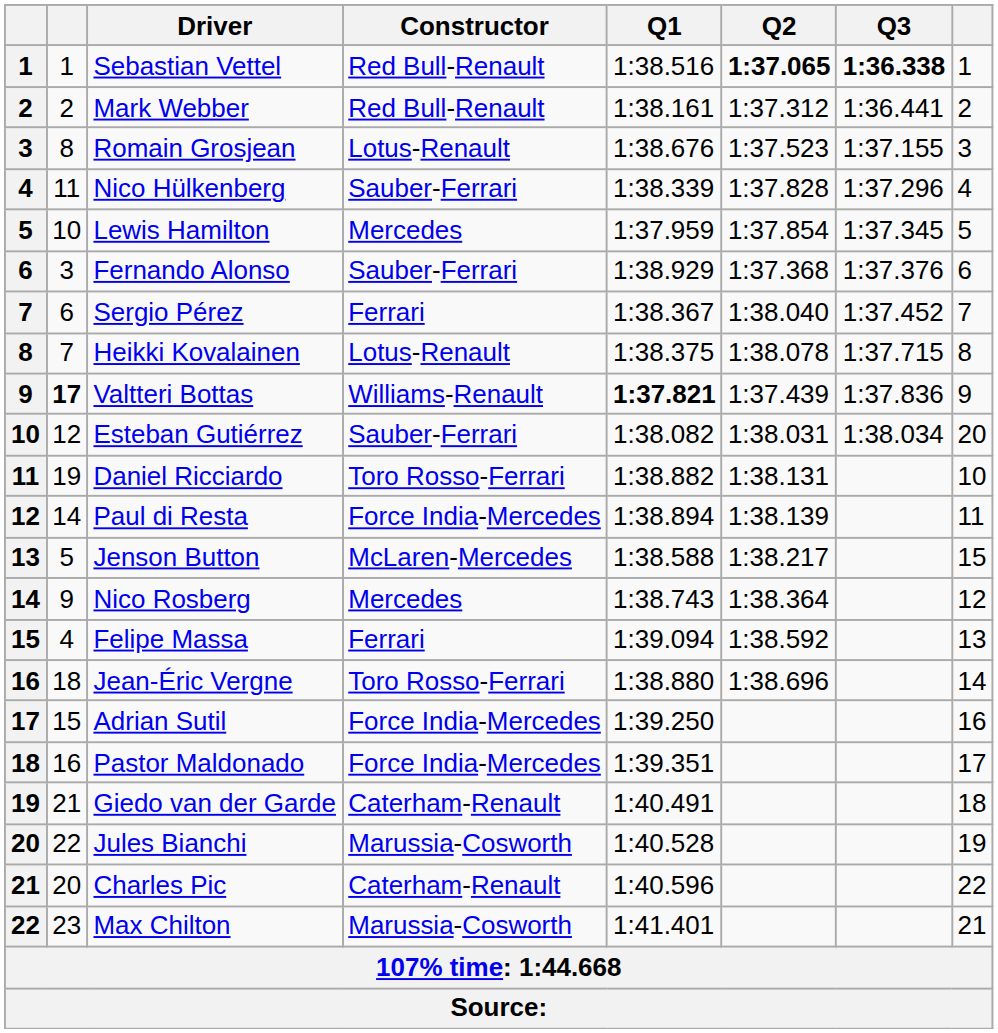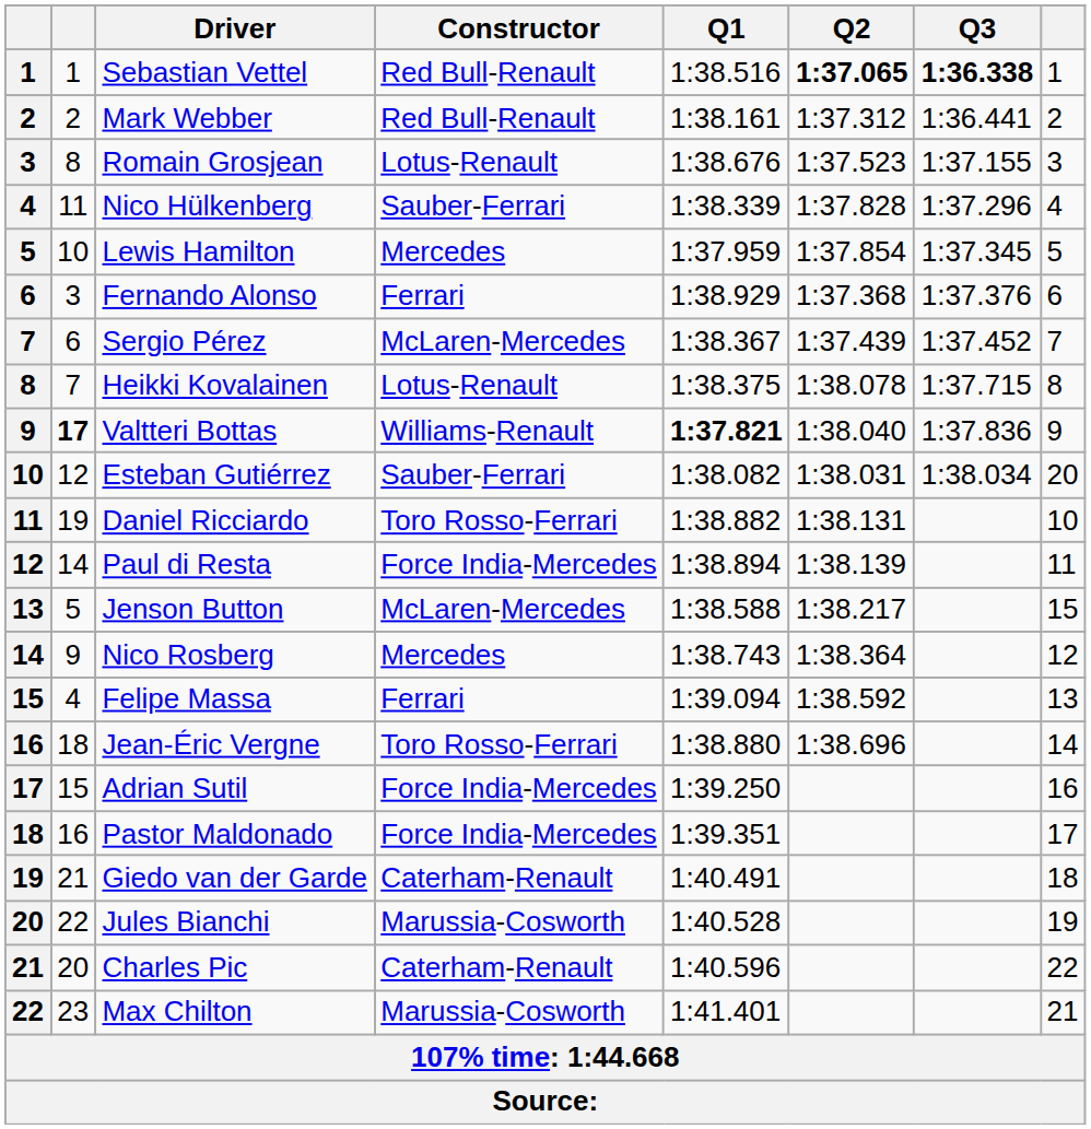Fernando Alonso | Constructor: Sauber-Ferrari -> Ferrari
Sergio Pérez | Constructor: Ferrari -> McLaren-Mercedes
Sergio Pérez | Q2: 1:38.040 -> 1:37.439
Valtteri Bottas | Q2: 1:37.439 -> 1:38.040
